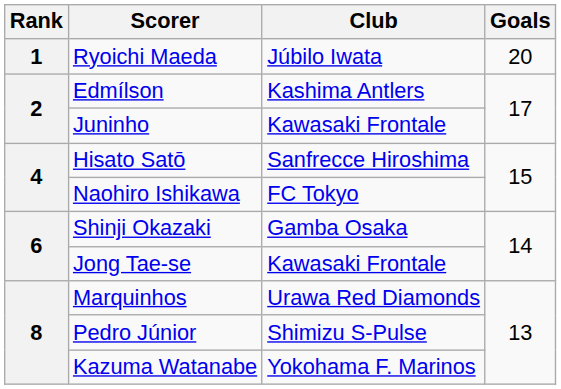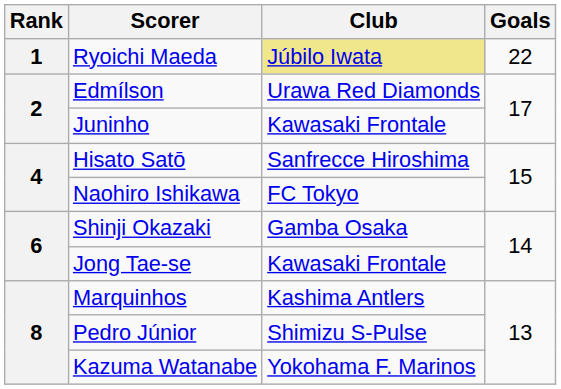Ryoichi Maeda | Club: no background -> khaki background
Ryoichi Maeda | Goals: 20 -> 22
Edmílson | Club: Kashima Antlers -> Urawa Red Diamonds
Marquinhos | Club: Urawa Red Diamonds -> Kashima Antlers
